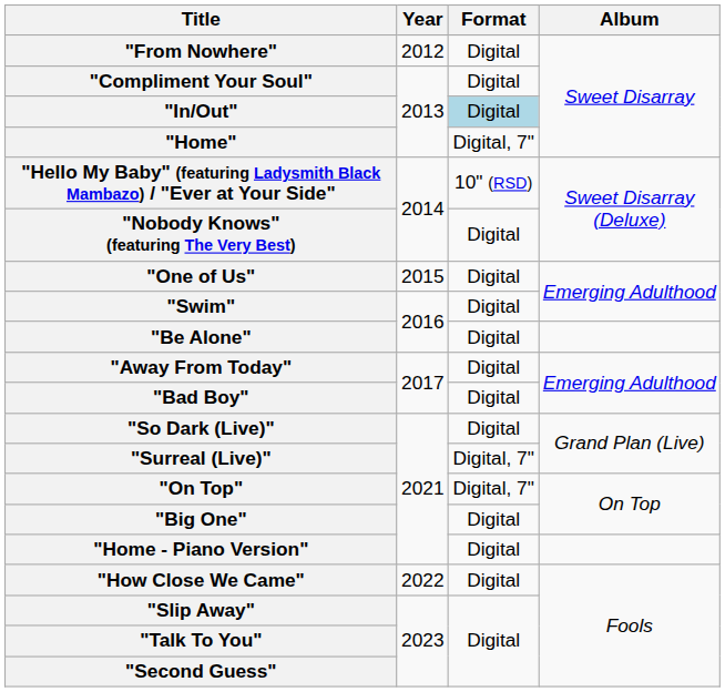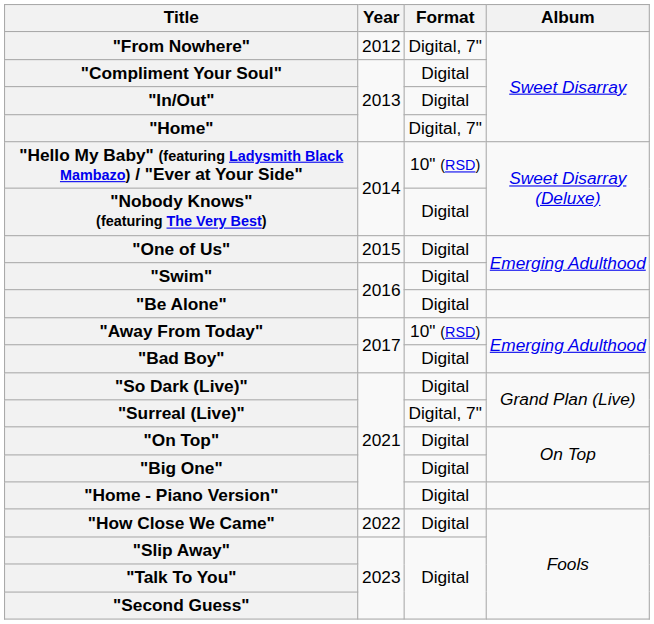"From Nowhere" | Format: Digital -> Digital, 7"
"In/Out" | Format: lightblue background -> no background
"Away From Today" | Format: Digital -> 10" (RSD)
"On Top" | Format: Digital, 7" -> Digital
